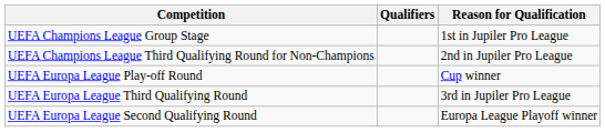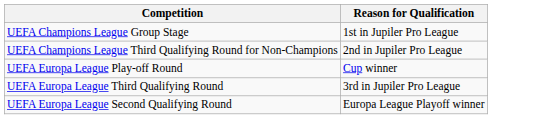- column: Qualifiers
